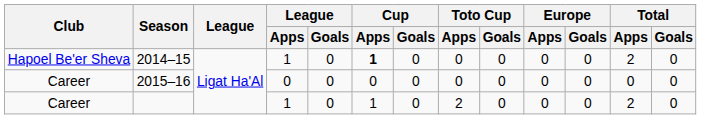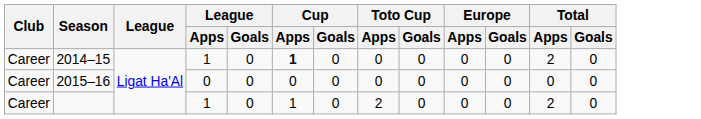2014–15 | Club: Hapoel Be'er Sheva -> Career
